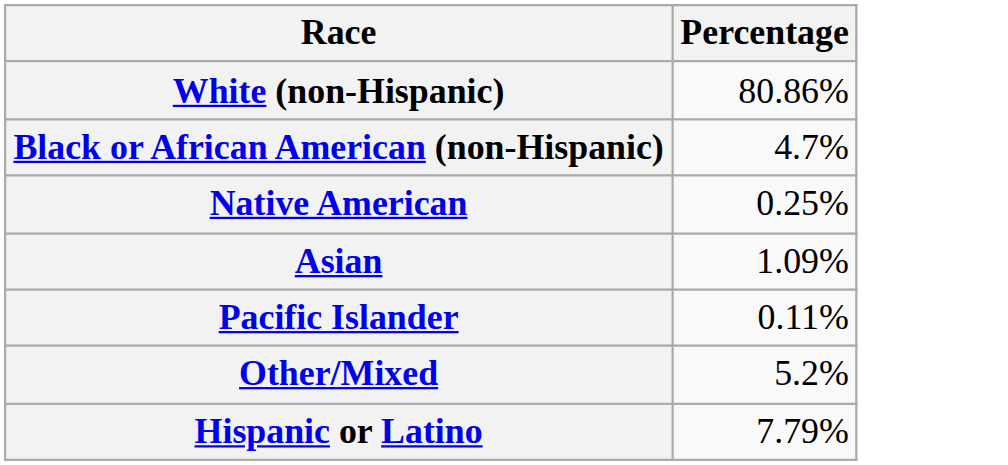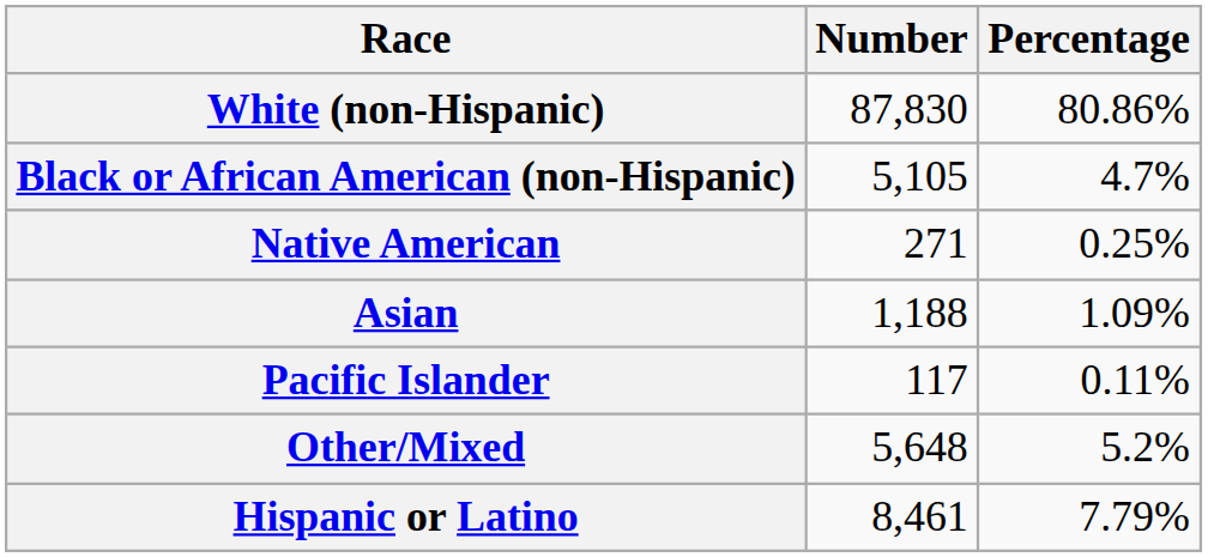+ column: Number | 87,830 | 5,105 | 271 | 1,188 | 117 | 5,648 | 8,461
